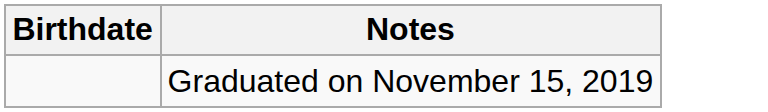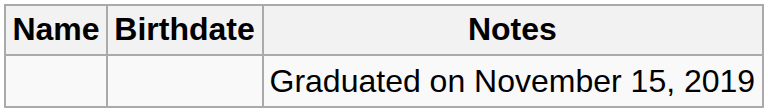+ column: Name
